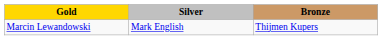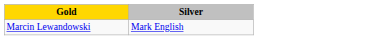- column: Bronze | Thijmen Kupers
